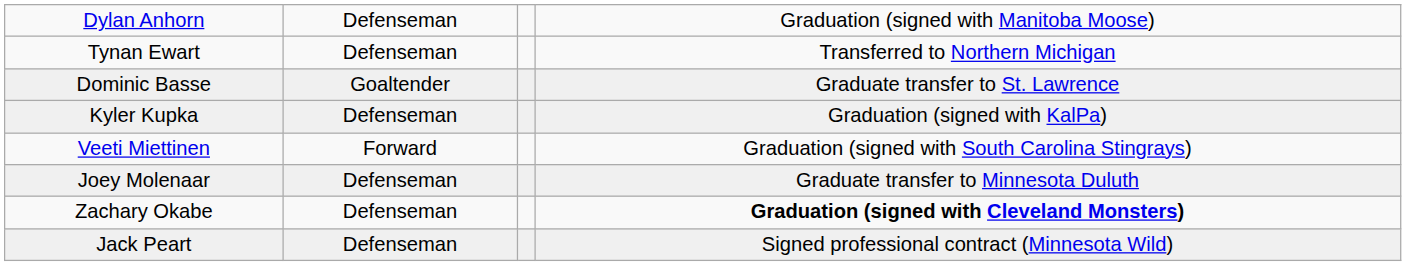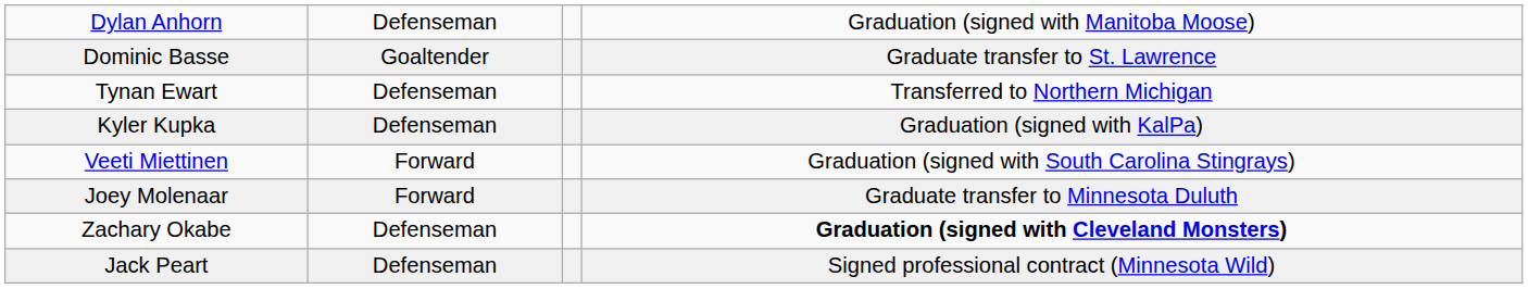rows swapped: Dominic Basse <-> Tynan Ewart
Joey Molenaar | column 2: Defenseman -> Forward
